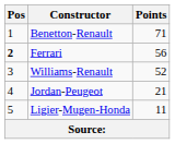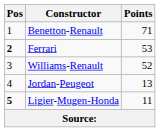Ferrari | Points: 56 -> 53
Jordan-Peugeot | Points: 21 -> 13
Ligier-Mugen-Honda | Pos: normal -> bold
